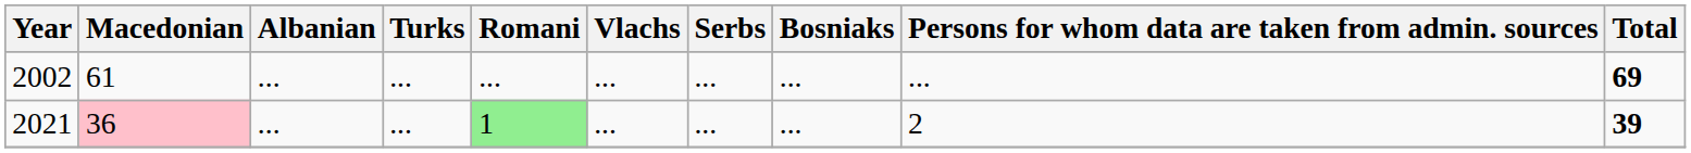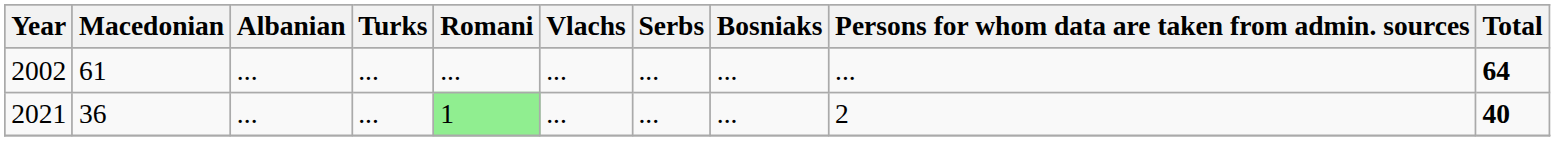2002 | Total: 69 -> 64
2021 | Macedonian: pink background -> no background
2021 | Total: 39 -> 40
